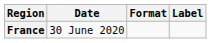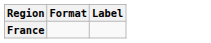- column: Date | 30 June 2020
